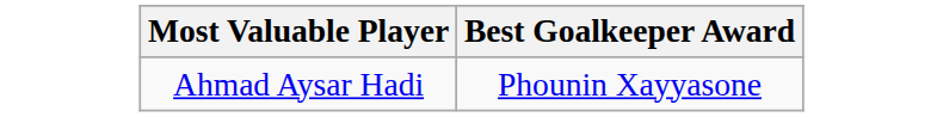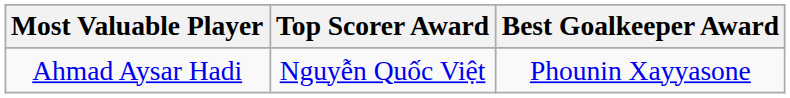+ column: Top Scorer Award | Nguyễn Quốc Việt
